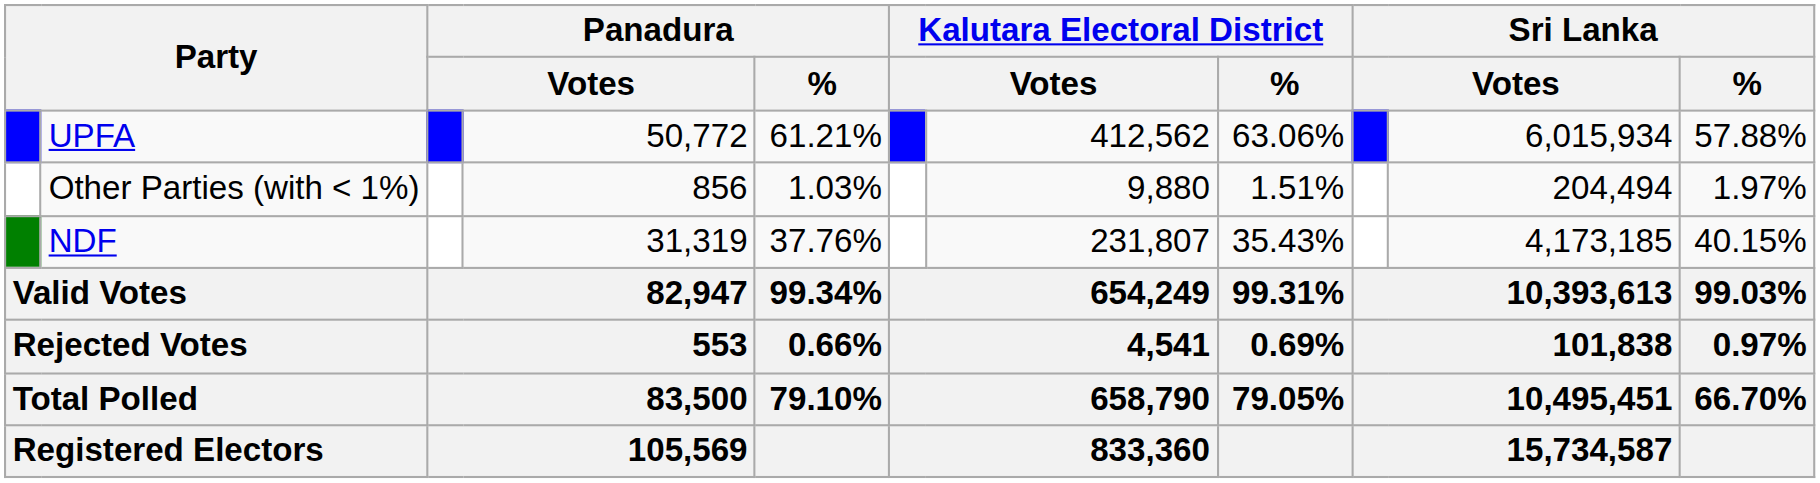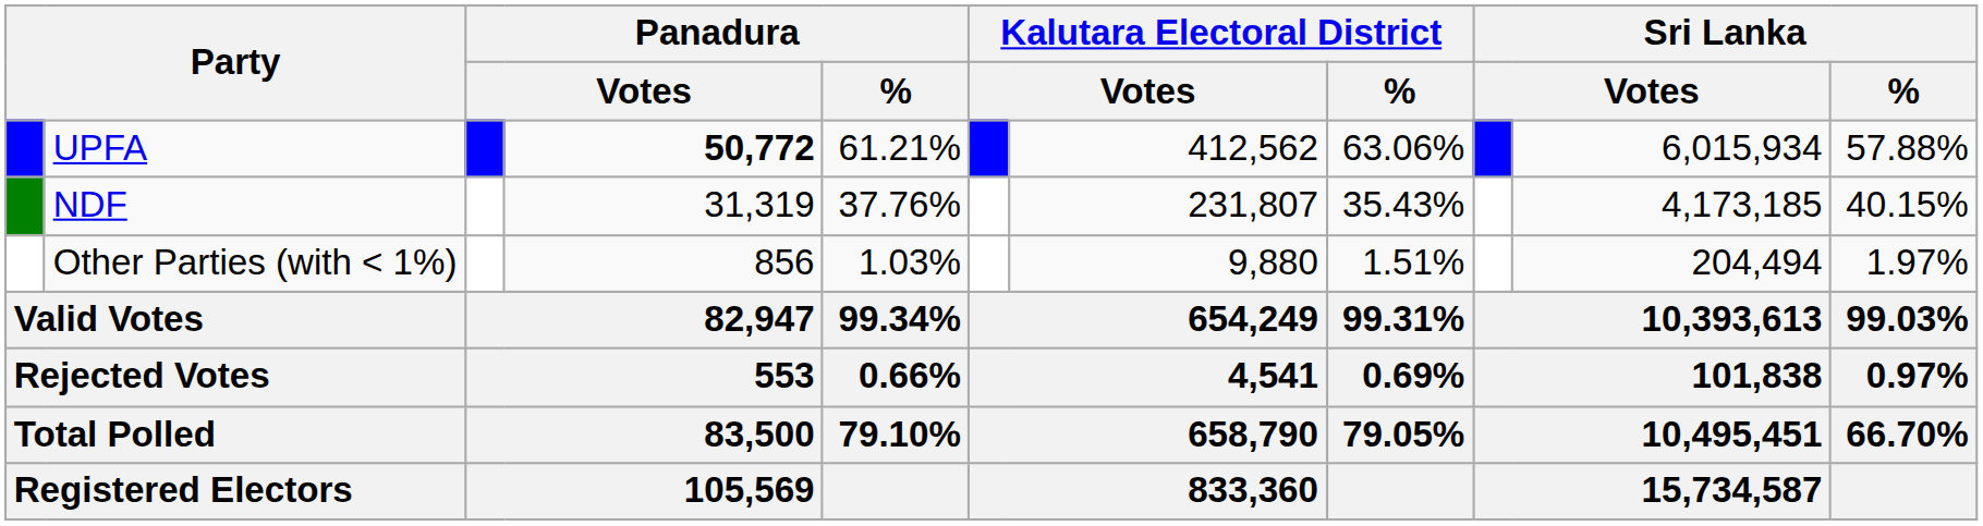UPFA | column 4: normal -> bold
rows swapped: NDF <-> Other Parties (with < 1%)
